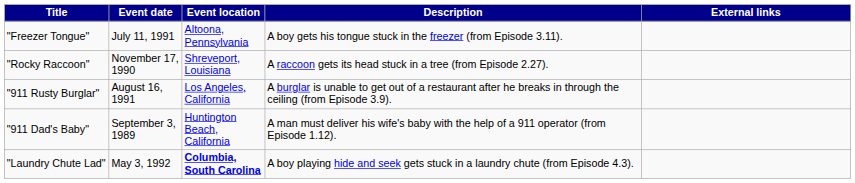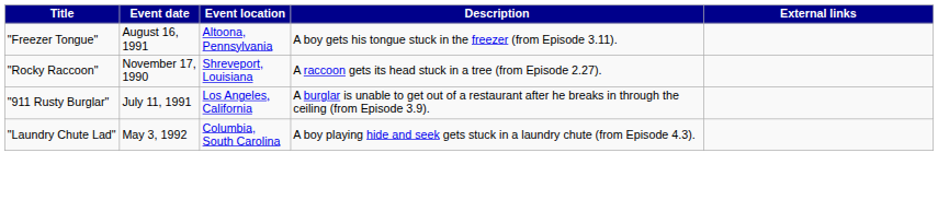"Freezer Tongue" | Event date: July 11, 1991 -> August 16, 1991
"911 Rusty Burglar" | Event date: August 16, 1991 -> July 11, 1991
- row: "911 Dad's Baby" | September 3, 1989 | Huntington Beach, California | A man must deliver his wife's baby with the help of a 911 operator (from Episode 1.12).
"Laundry Chute Lad" | Event location: bold -> normal
